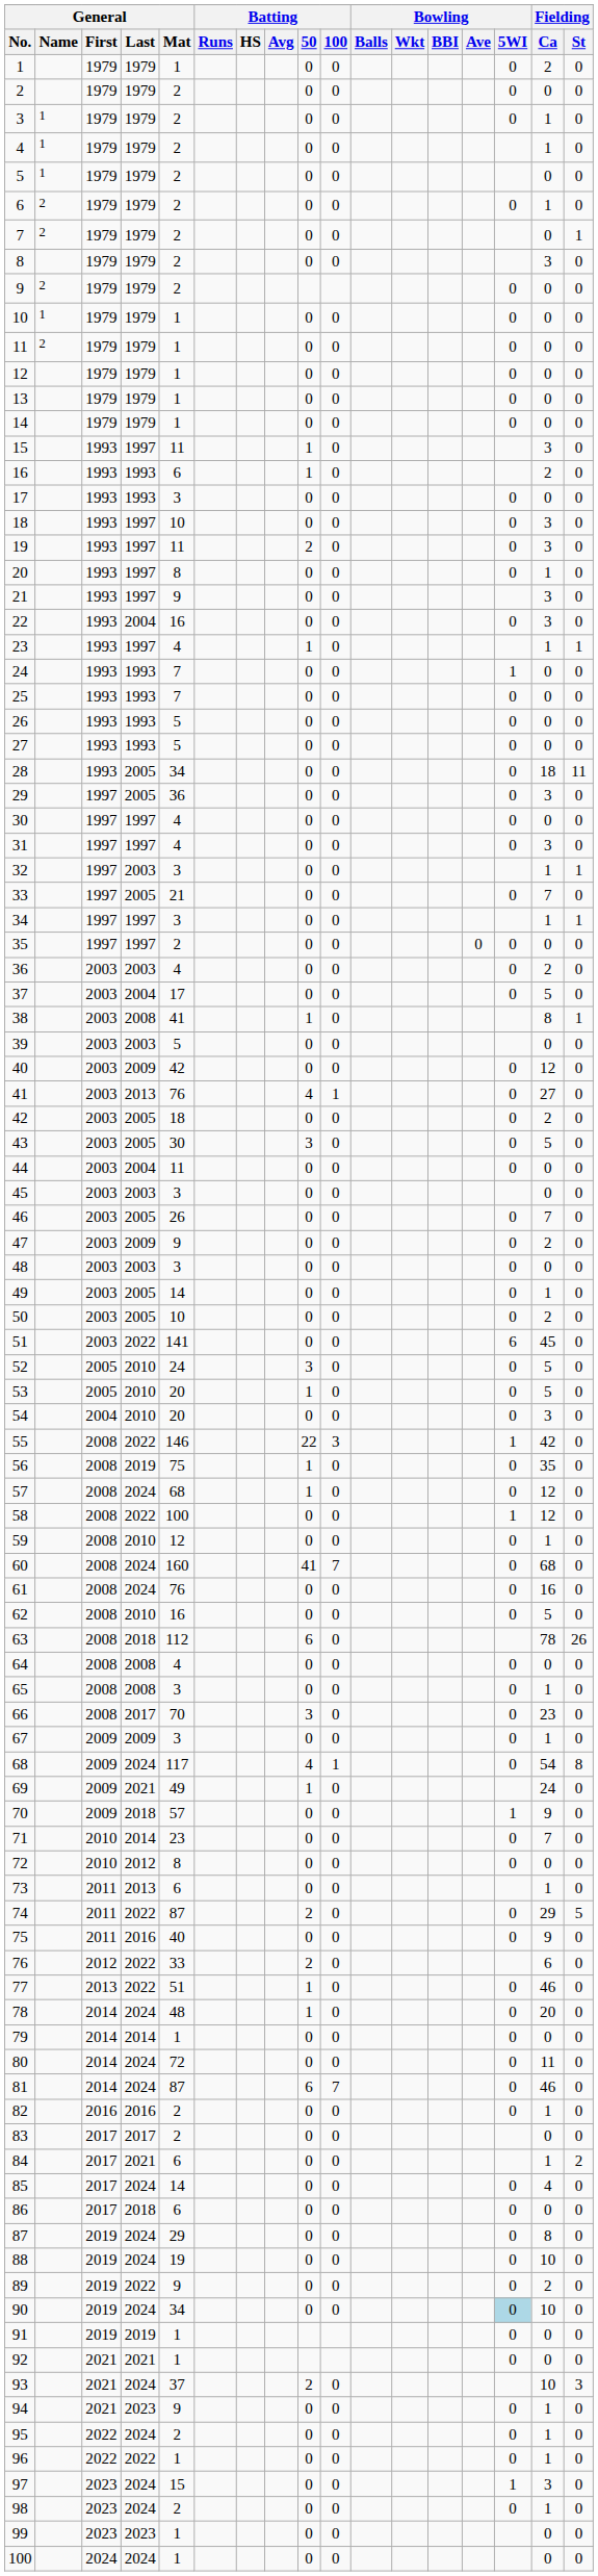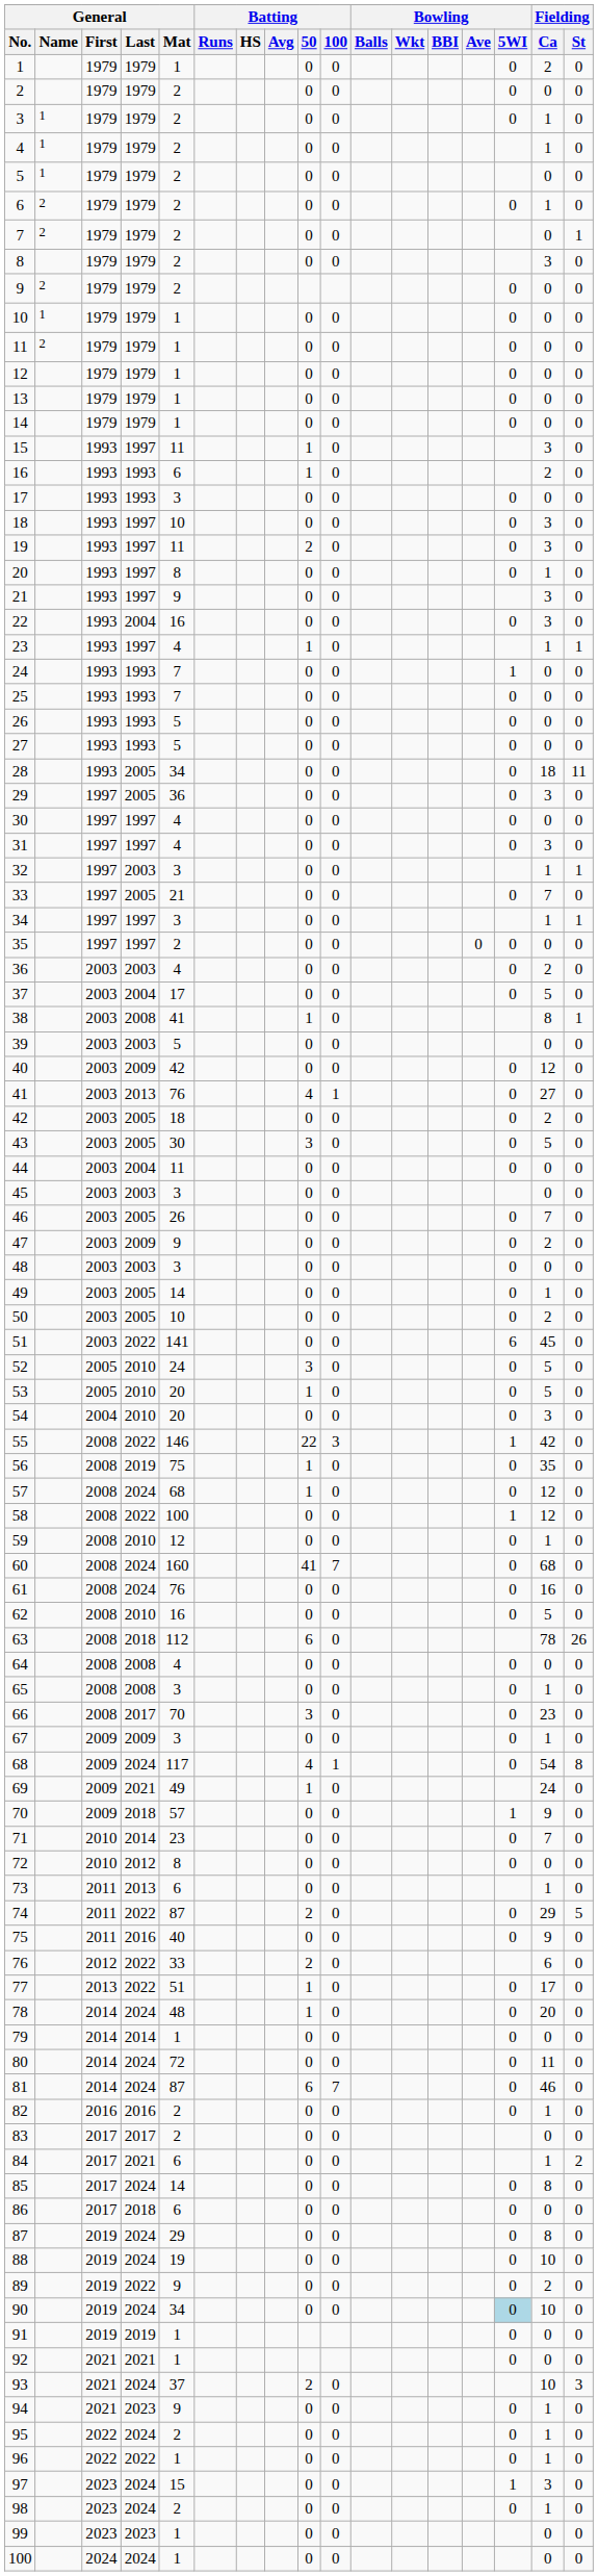77 | Fielding / Ca: 46 -> 17
85 | Fielding / Ca: 4 -> 8
